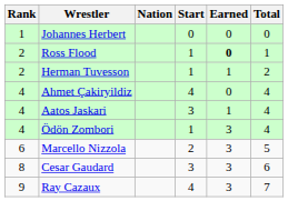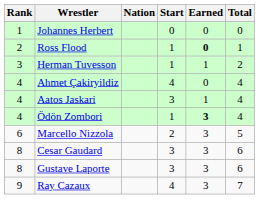Herman Tuvesson | Rank: 2 -> 3
Ödön Zombori | Earned: normal -> bold
+ row: 8 | Gustave Laporte | 3 | 3 | 6
